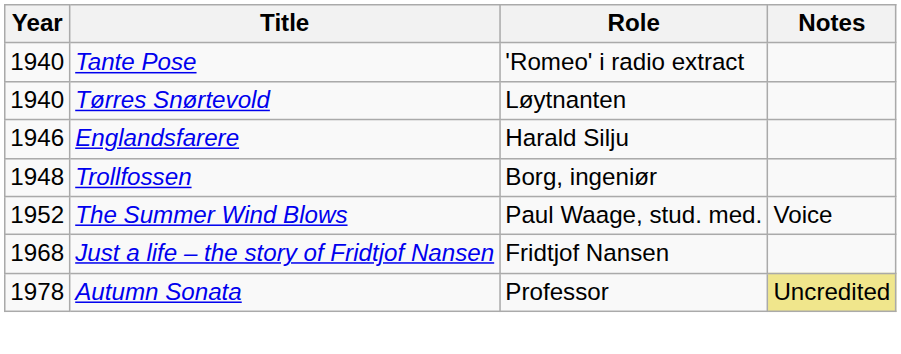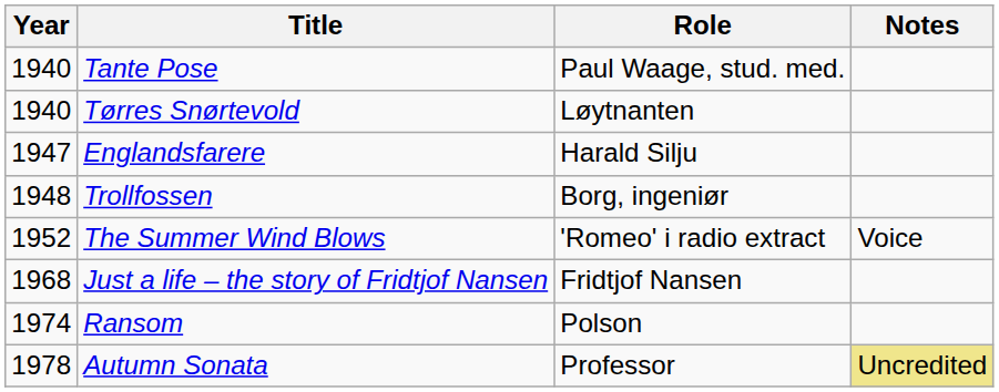Tante Pose | Role: 'Romeo' i radio extract -> Paul Waage, stud. med.
Englandsfarere | Year: 1946 -> 1947
The Summer Wind Blows | Role: Paul Waage, stud. med. -> 'Romeo' i radio extract
+ row: 1974 | Ransom | Polson
